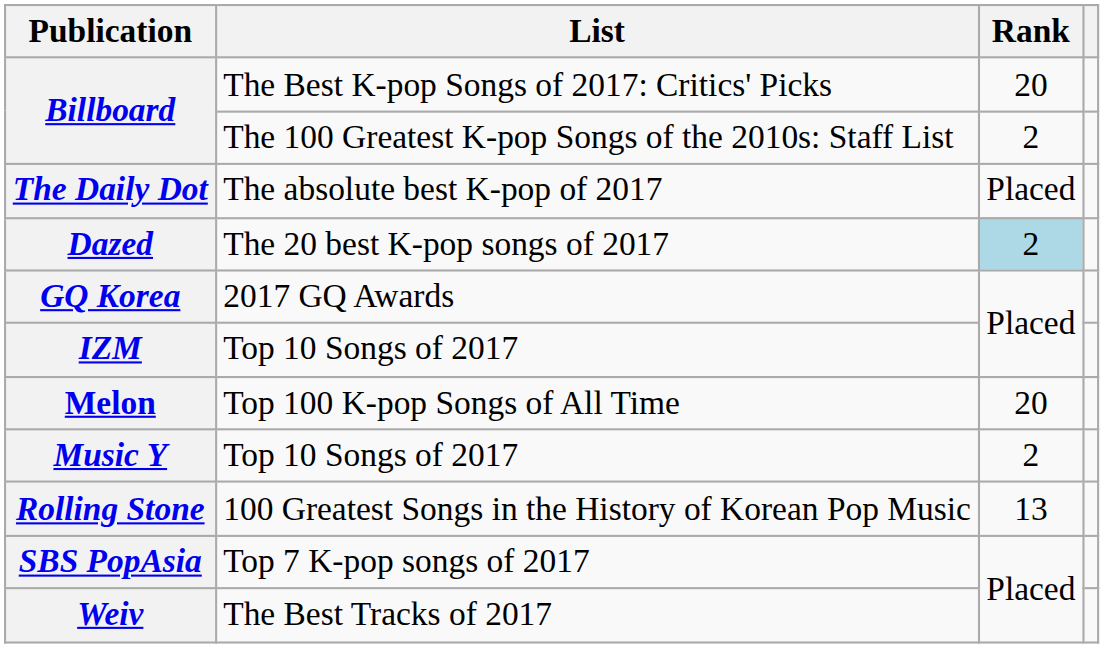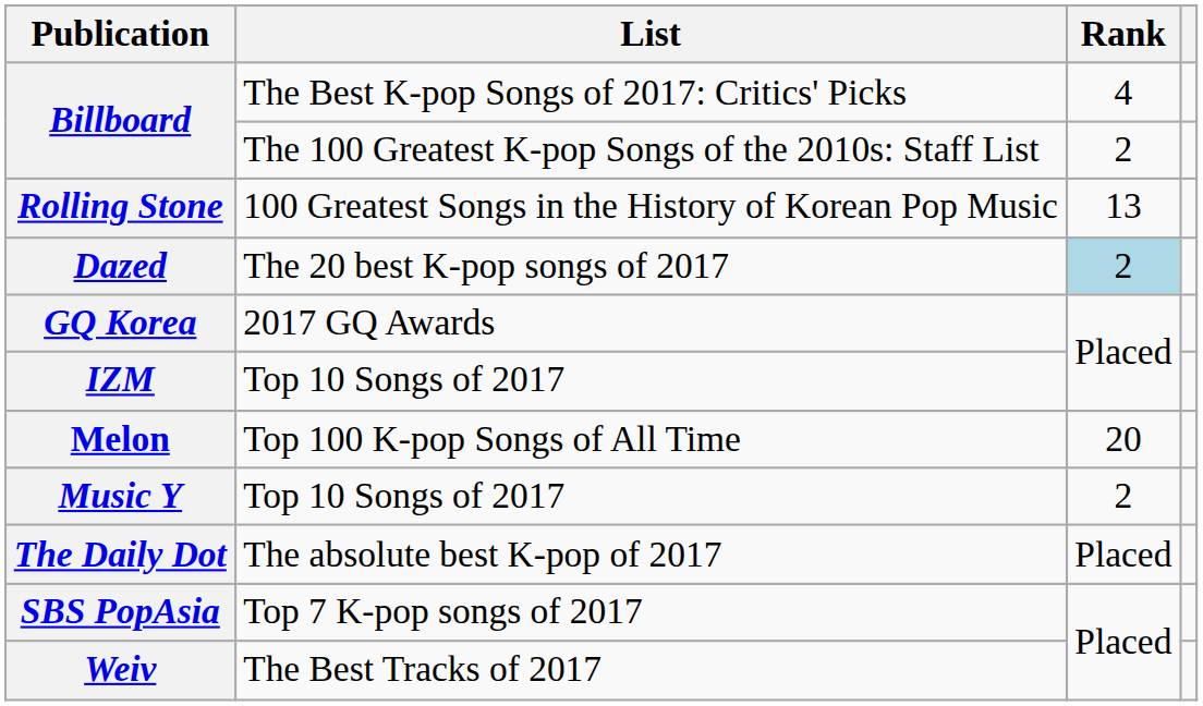Billboard / The Best K-pop Songs of 2017: Critics' Picks | Rank: 20 -> 4
rows swapped: The Daily Dot <-> Rolling Stone
